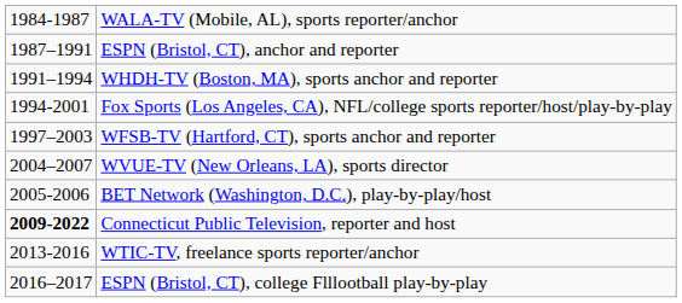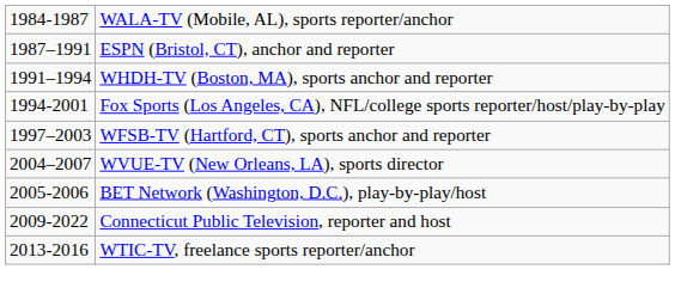Connecticut Public Television, reporter and host | column 1: bold -> normal
- row: 2016–2017 | ESPN (Bristol, CT), college Flllootball play-by-play
